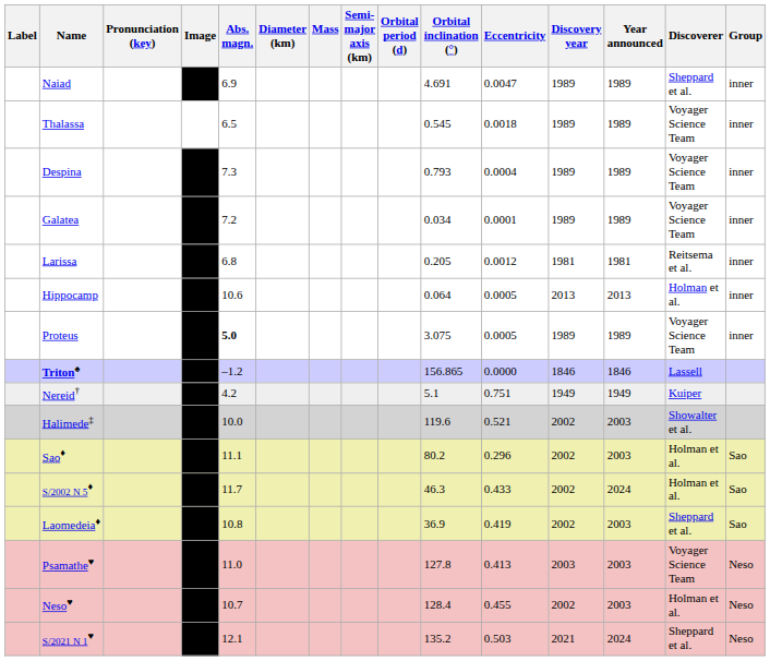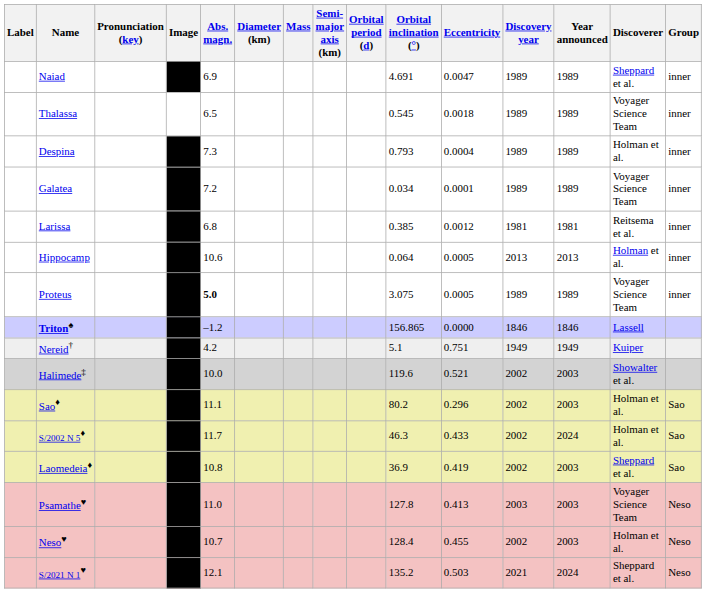Despina | Discoverer: Voyager Science Team -> Holman et al.
Larissa | Orbital inclination (°): 0.205 -> 0.385
